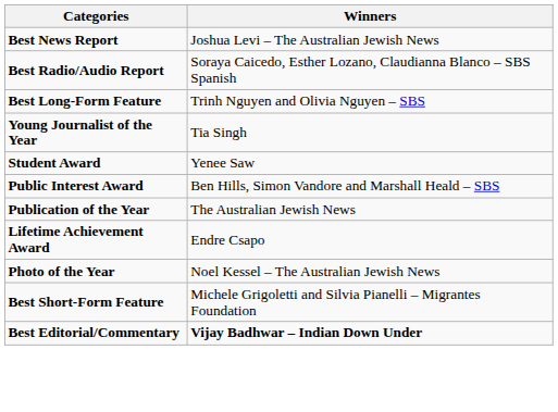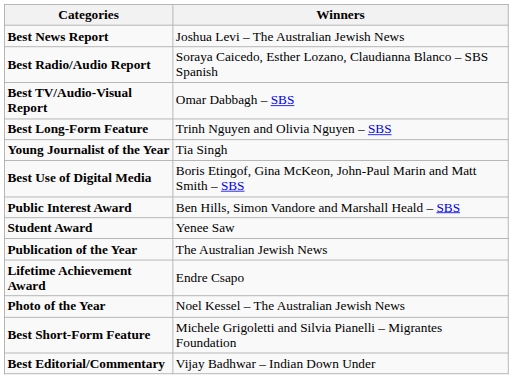+ row: Best TV/Audio-Visual Report | Omar Dabbagh – SBS
+ row: Best Use of Digital Media | Boris Etingof, Gina McKeon, John-Paul Marin and Matt Smith – SBS
rows swapped: Public Interest Award <-> Student Award
Best Editorial/Commentary | Winners: bold -> normal
